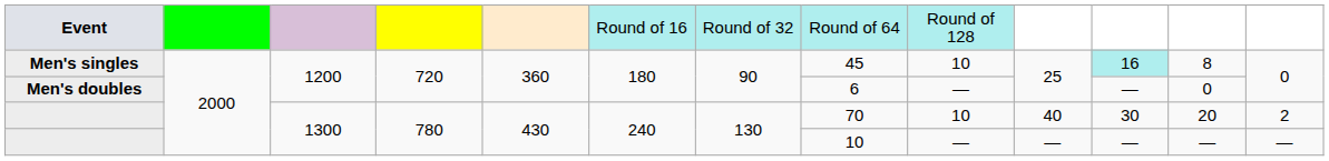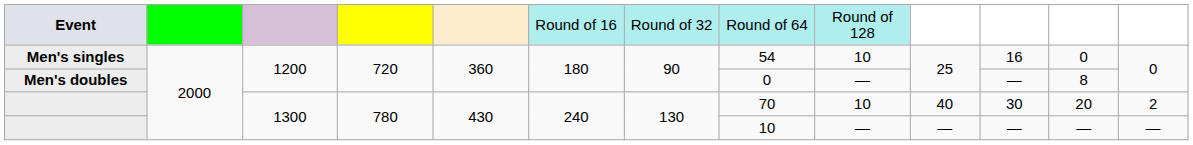Men's singles | column 8: 45 -> 54
Men's singles | column 11: paleturquoise background -> no background
Men's singles | column 12: 8 -> 0
Men's doubles | column 8: 6 -> 0
Men's doubles | column 12: 0 -> 8
